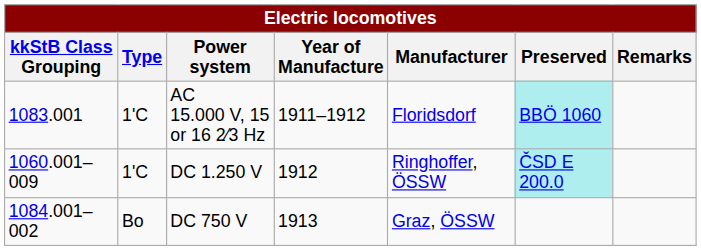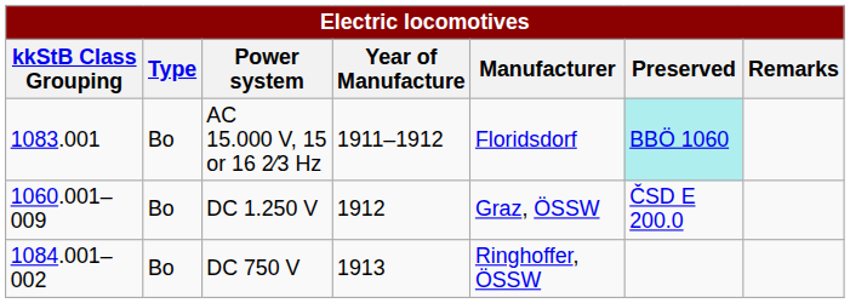AC 15.000 V, 15 or 16 2⁄3 Hz | Type: 1'C -> Bo
DC 1.250 V | Type: 1'C -> Bo
DC 1.250 V | Manufacturer: Ringhoffer, ÖSSW -> Graz, ÖSSW
DC 1.250 V | Preserved: paleturquoise background -> no background
DC 750 V | Manufacturer: Graz, ÖSSW -> Ringhoffer, ÖSSW
